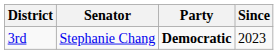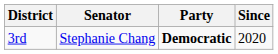3rd | Since: 2023 -> 2020
